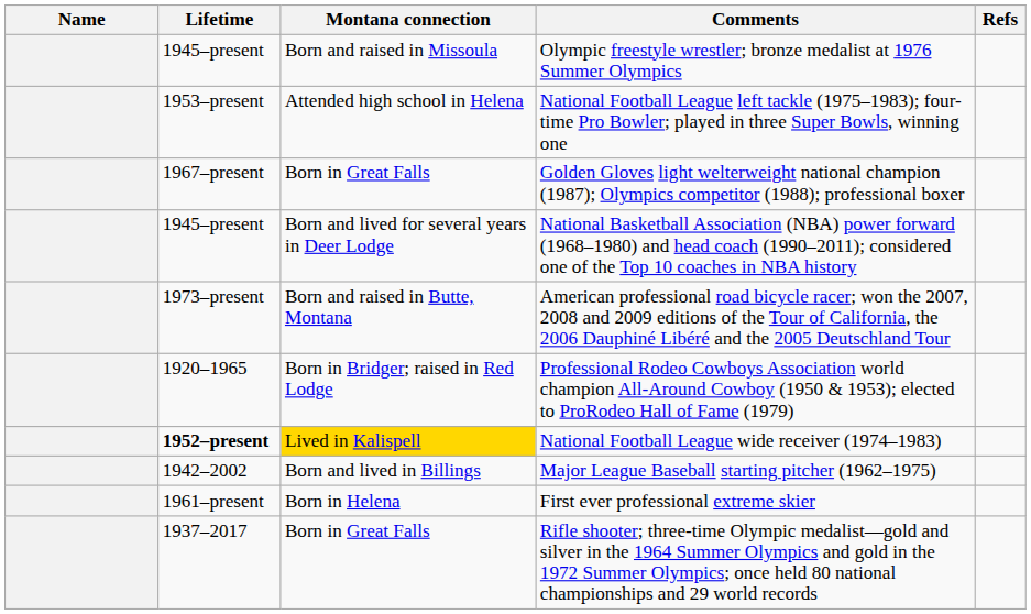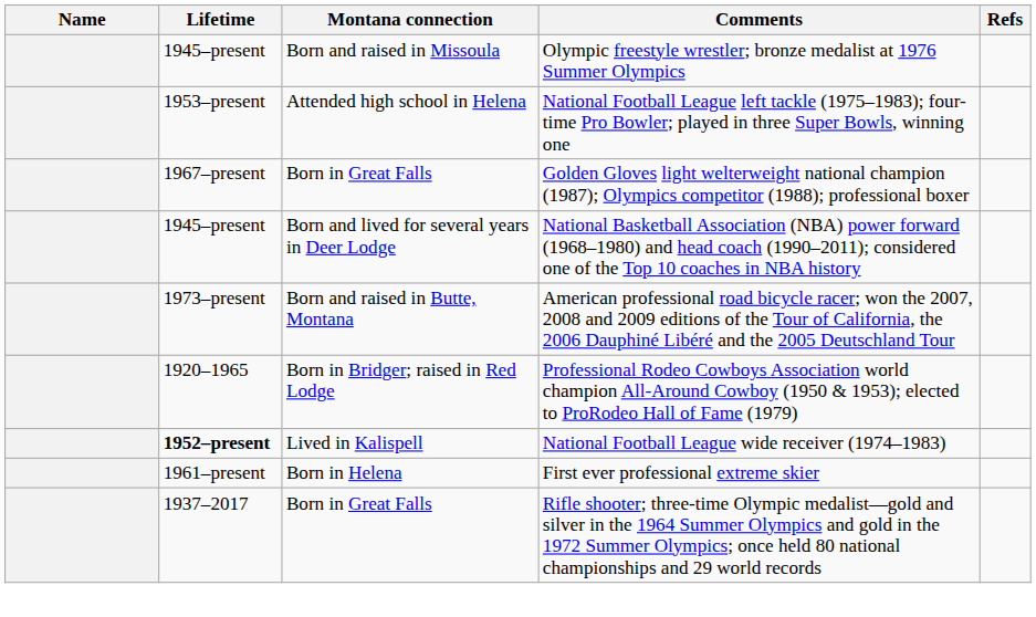National Football League wide receiver (1974–1983) | Montana connection: gold background -> no background
- row: 1942–2002 | Born and lived in Billings | Major League Baseball starting pitcher (1962–1975)
